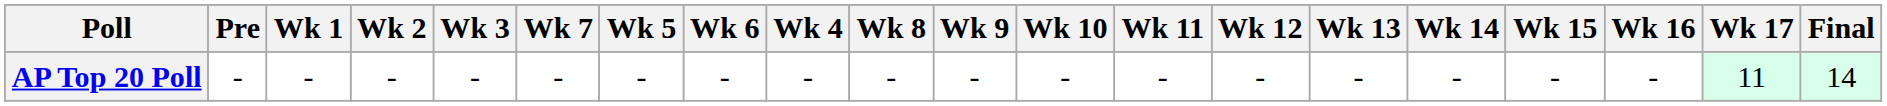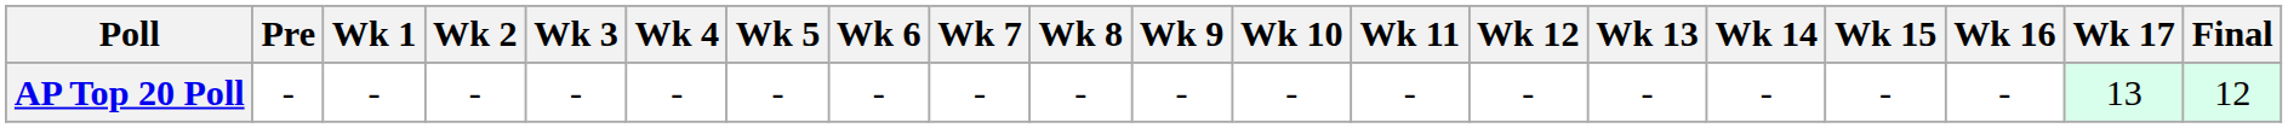columns swapped: Wk 4 <-> Wk 7
AP Top 20 Poll | Wk 17: 11 -> 13
AP Top 20 Poll | Final: 14 -> 12
